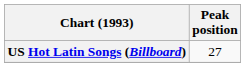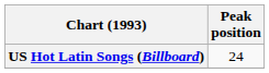US Hot Latin Songs (Billboard) | Peak position: 27 -> 24
